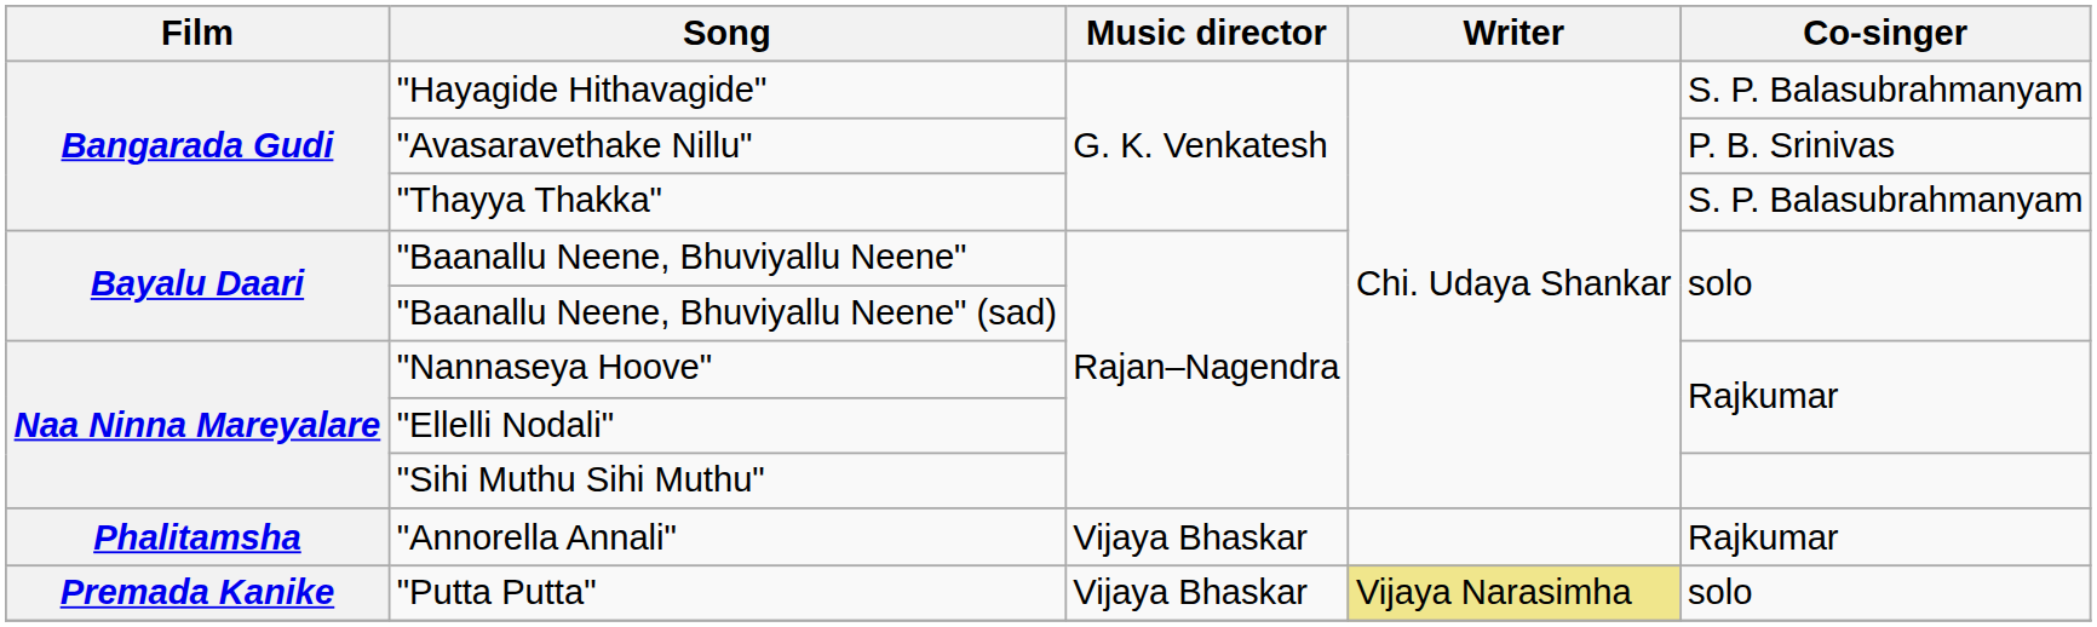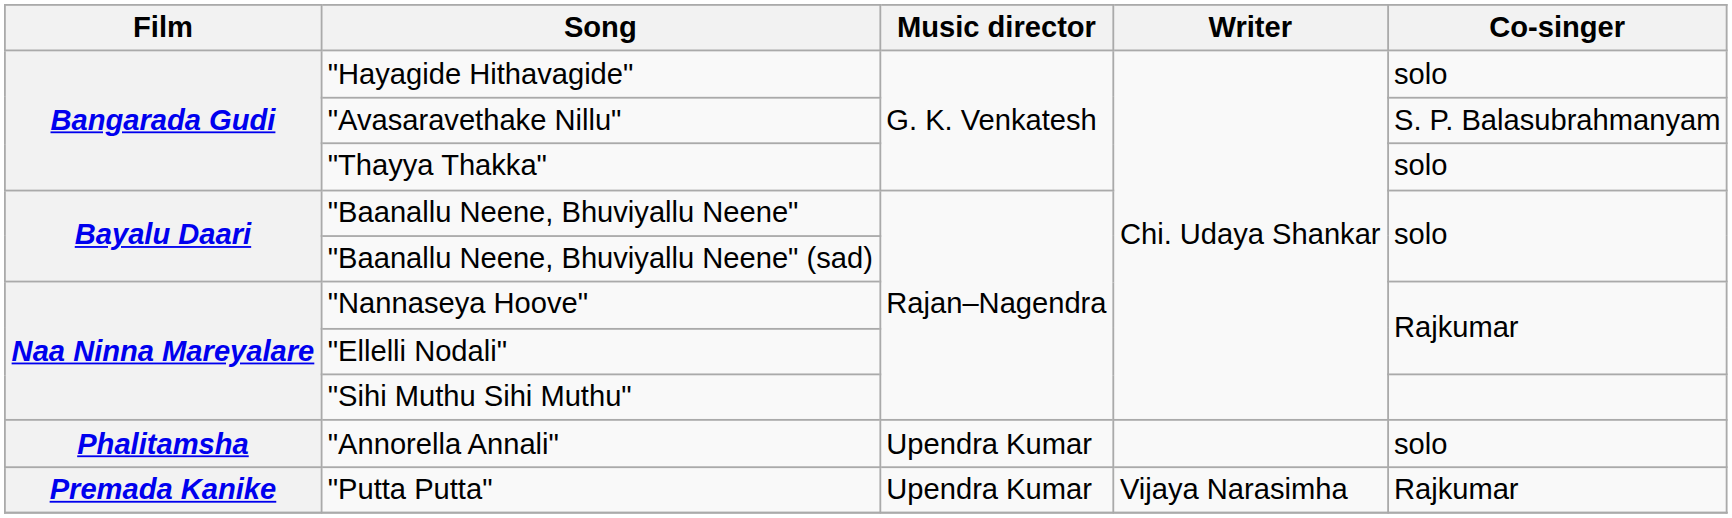"Hayagide Hithavagide" | Co-singer: S. P. Balasubrahmanyam -> solo
"Avasaravethake Nillu" | Co-singer: P. B. Srinivas -> S. P. Balasubrahmanyam
"Thayya Thakka" | Co-singer: S. P. Balasubrahmanyam -> solo
"Annorella Annali" | Music director: Vijaya Bhaskar -> Upendra Kumar
"Annorella Annali" | Co-singer: Rajkumar -> solo
"Putta Putta" | Music director: Vijaya Bhaskar -> Upendra Kumar
"Putta Putta" | Writer: khaki background -> no background
"Putta Putta" | Co-singer: solo -> Rajkumar
